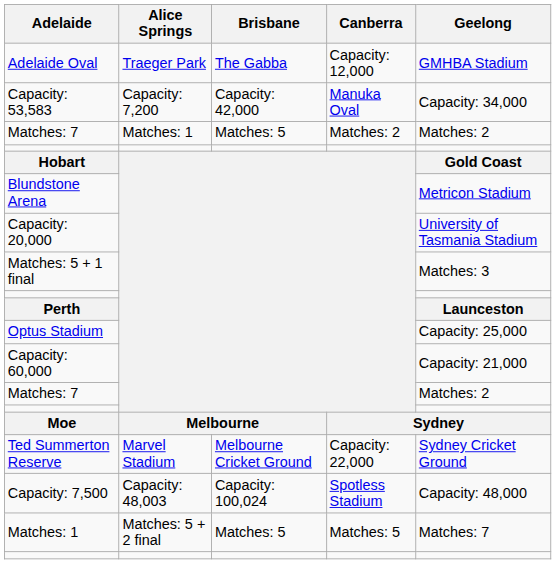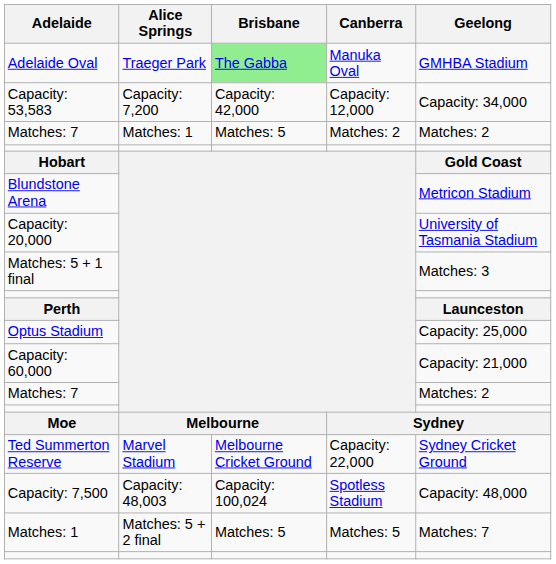Adelaide Oval | Brisbane: no background -> lightgreen background
Adelaide Oval | Canberra: Capacity: 12,000 -> Manuka Oval
Capacity: 53,583 | Canberra: Manuka Oval -> Capacity: 12,000
